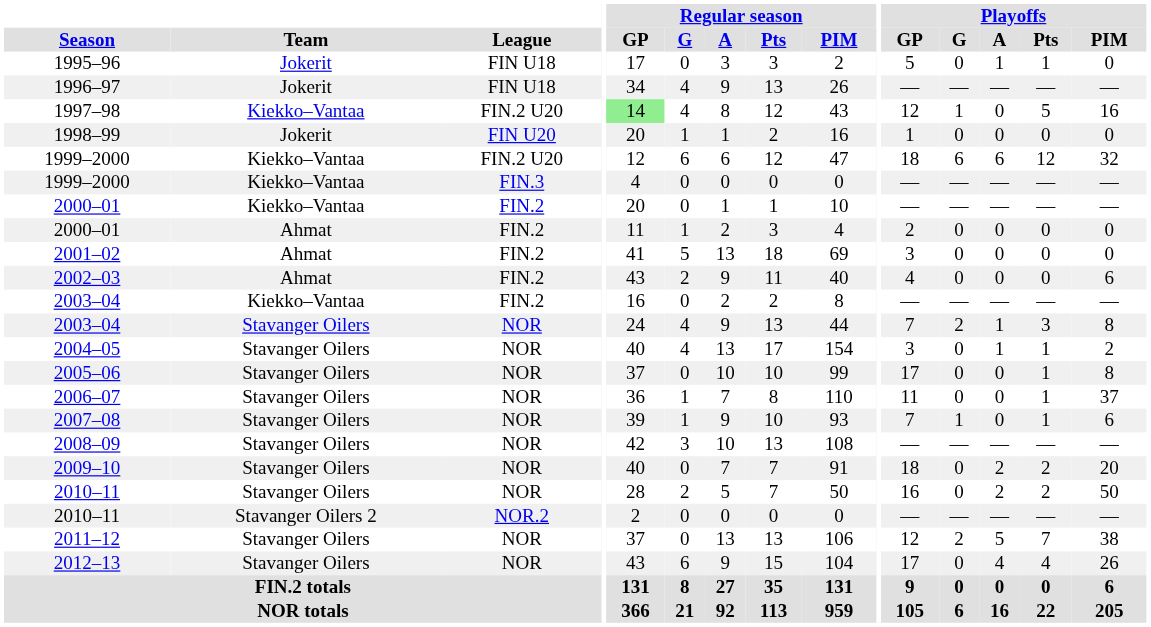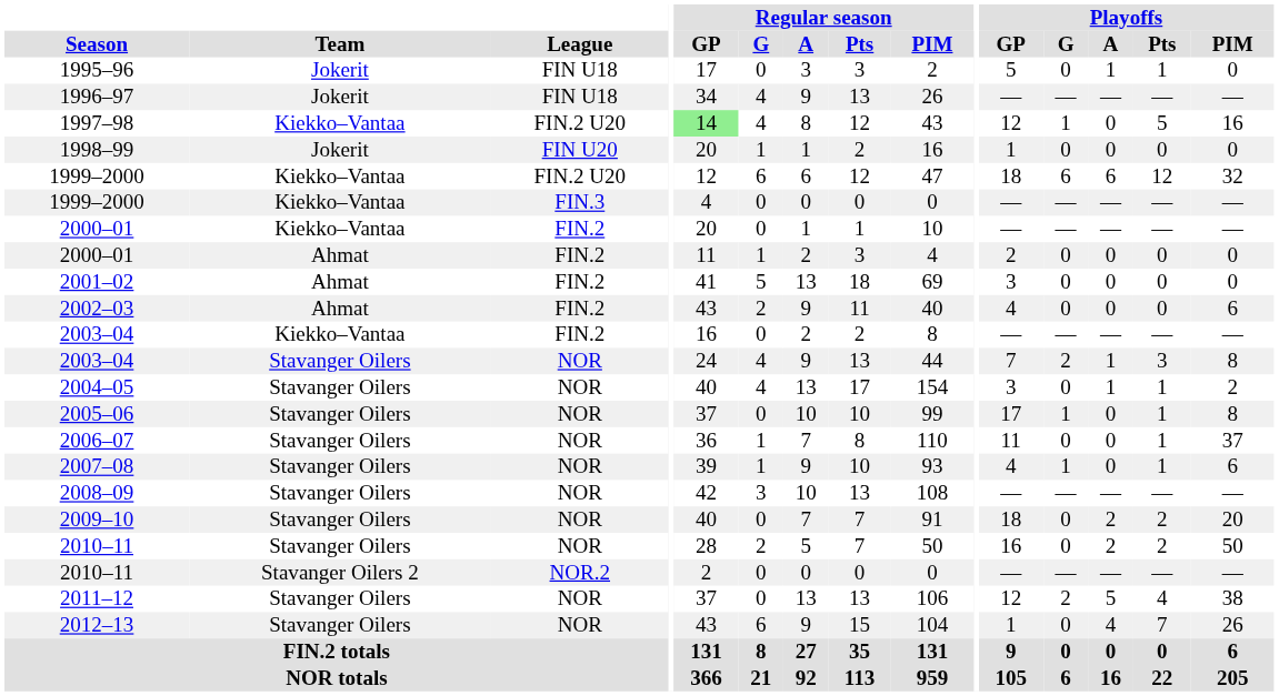2005–06 | Playoffs / G: 0 -> 1
2007–08 | Playoffs / GP: 7 -> 4
2011–12 | Playoffs / Pts: 7 -> 4
2012–13 | Playoffs / GP: 17 -> 1
2012–13 | Playoffs / Pts: 4 -> 7
